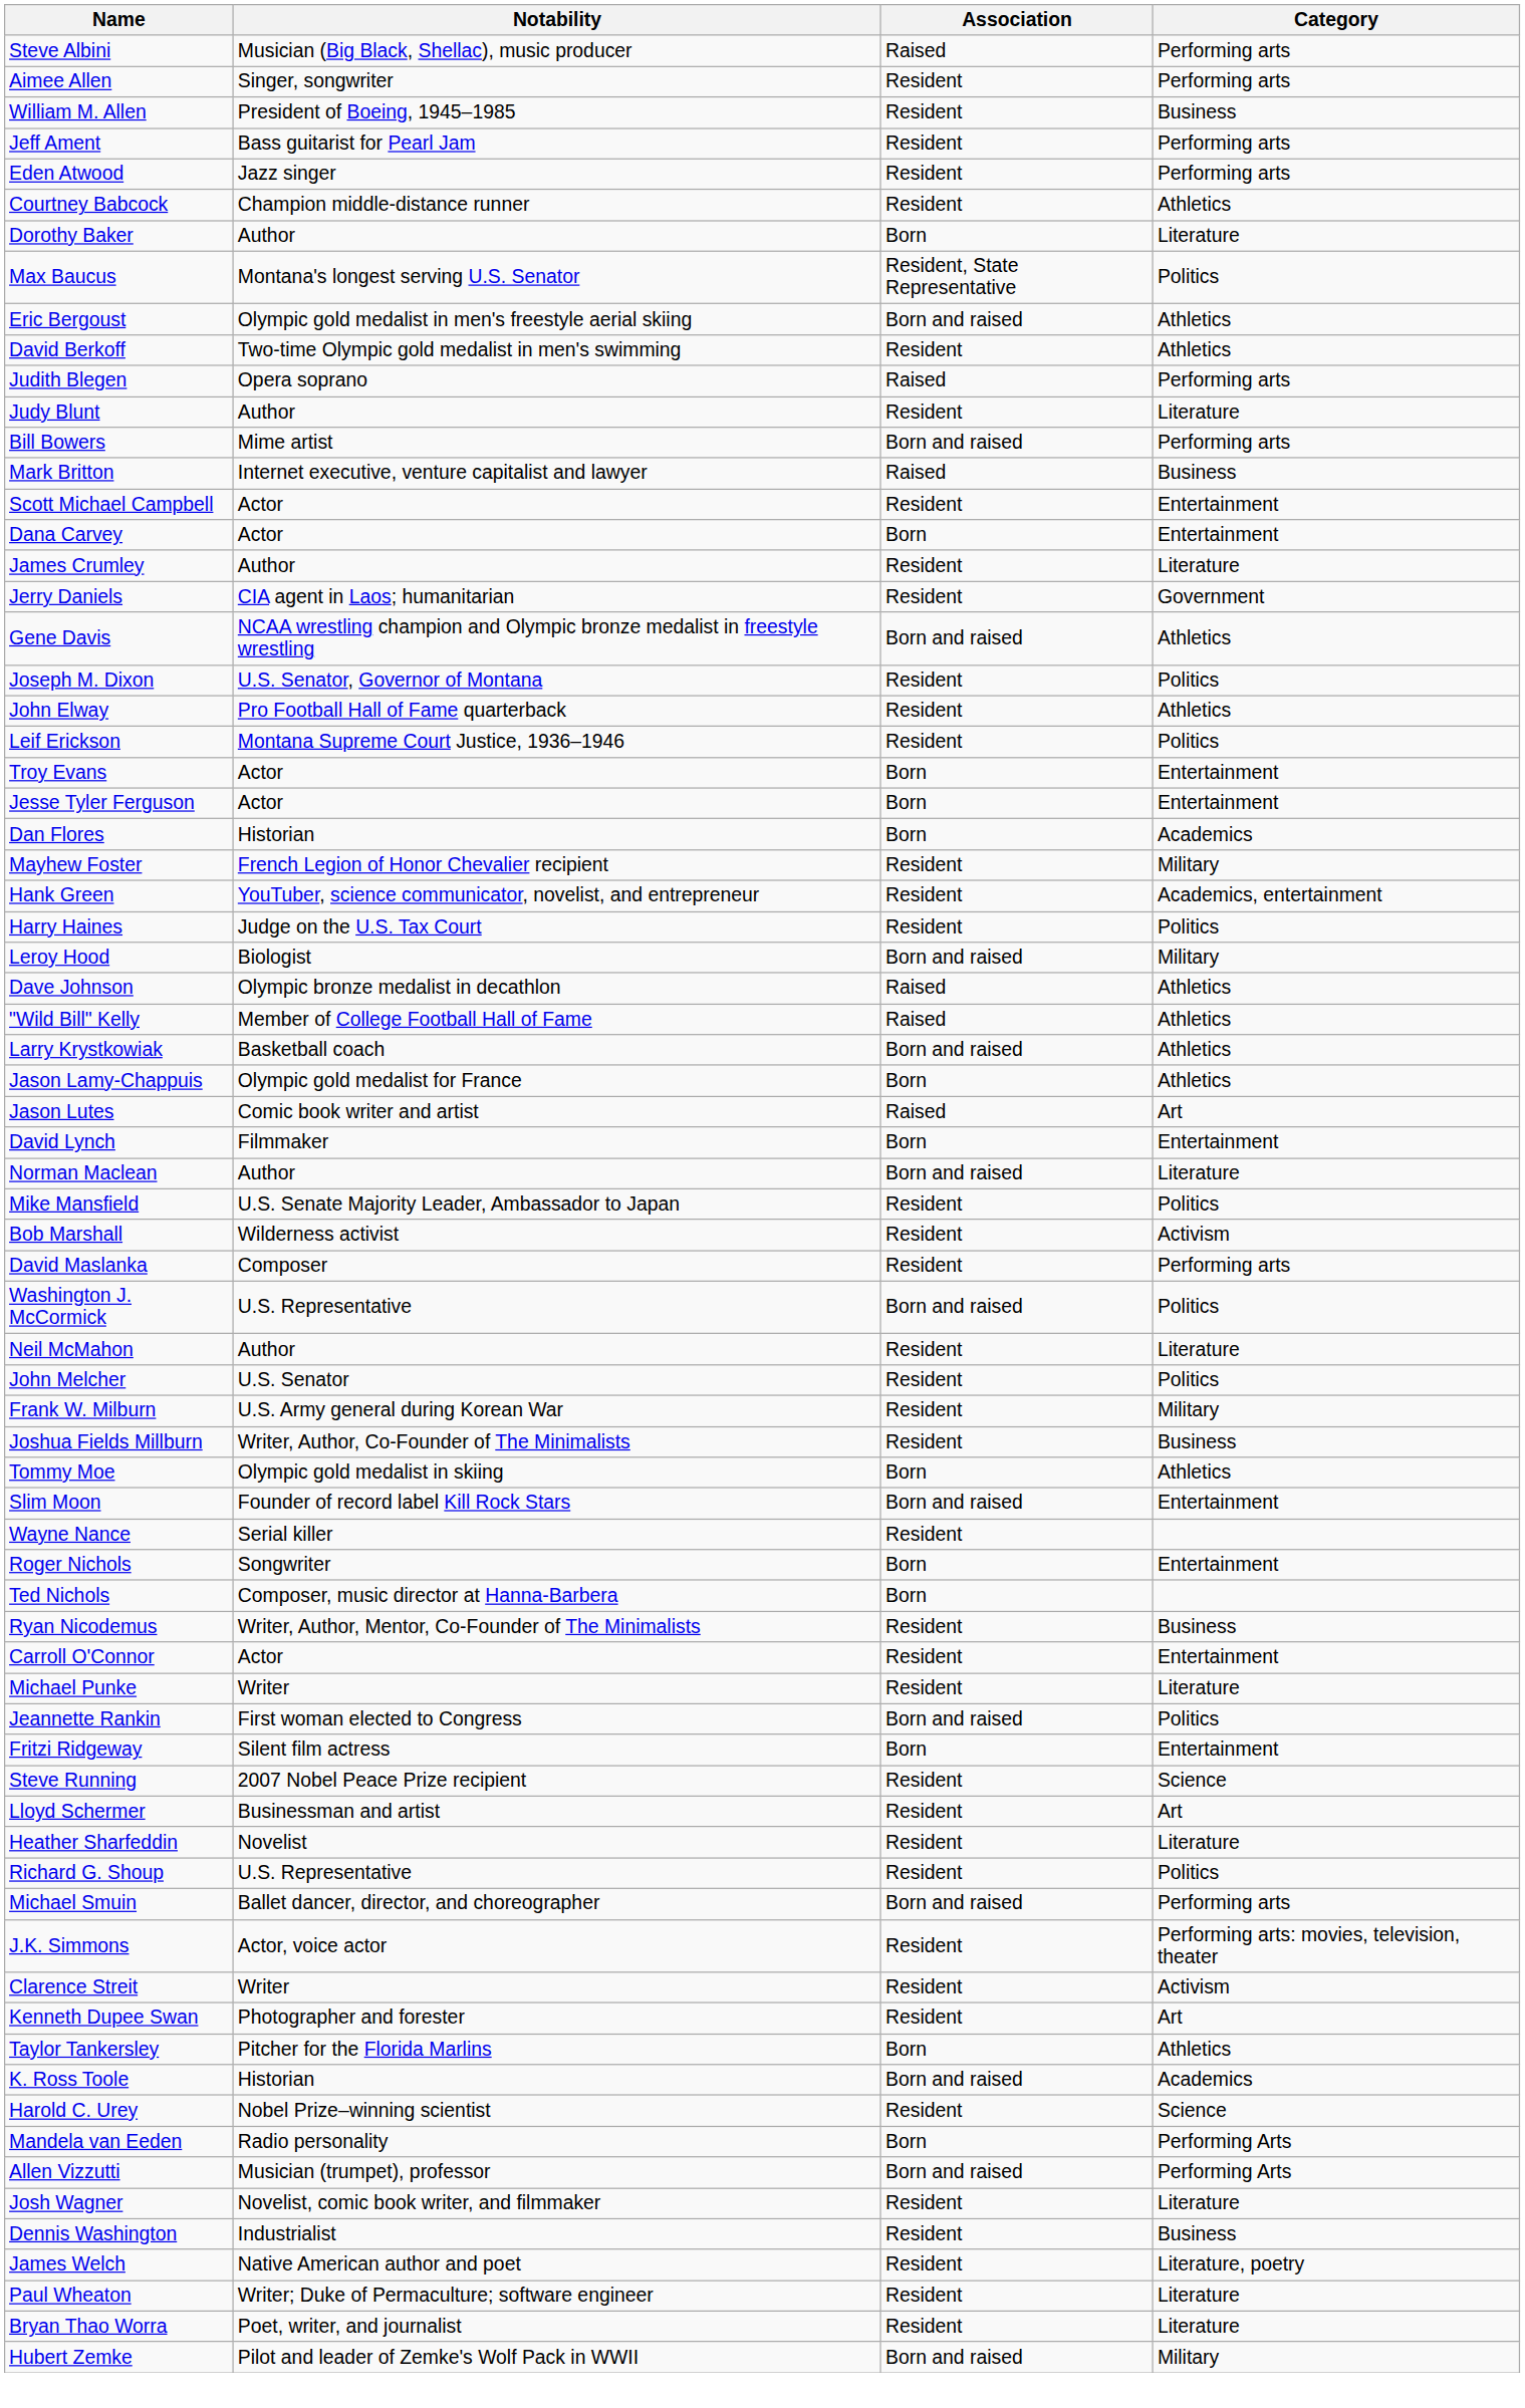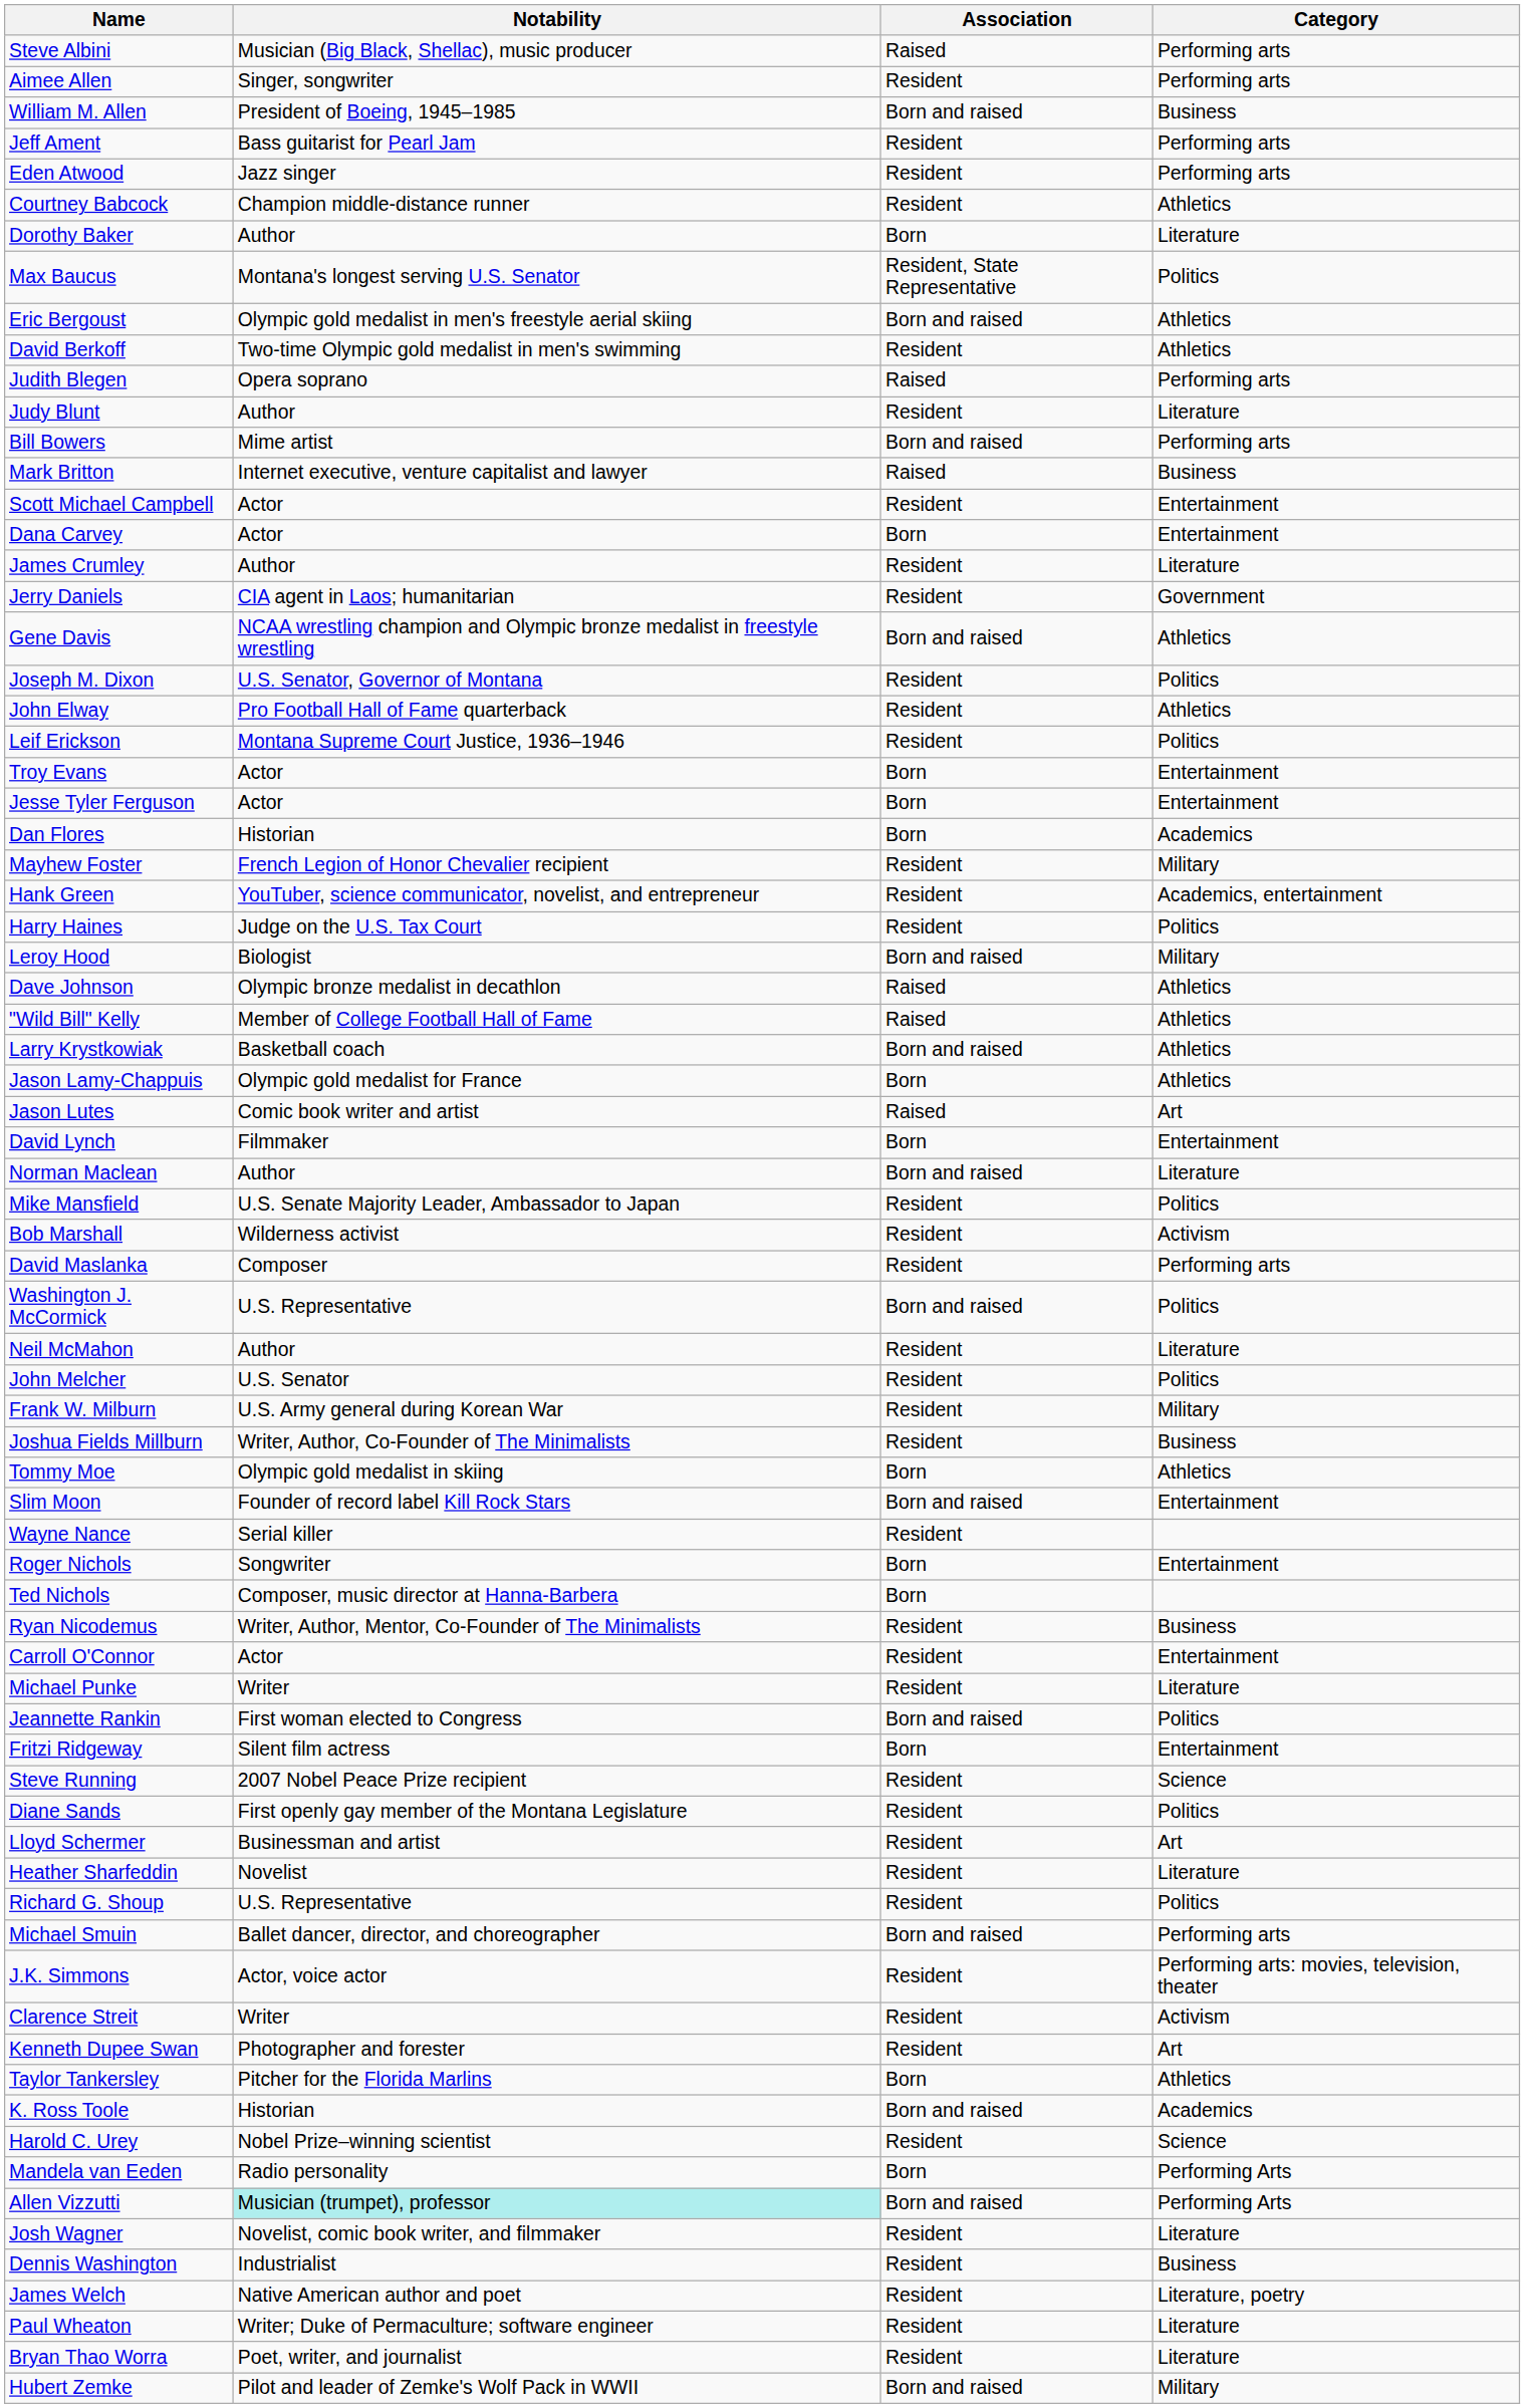William M. Allen | Association: Resident -> Born and raised
+ row: Diane Sands | First openly gay member of the Montana Legislature | Resident | Politics
Allen Vizzutti | Notability: no background -> paleturquoise background
